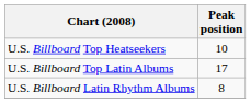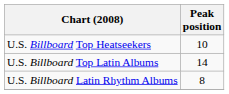U.S. Billboard Top Latin Albums | Peak position: 17 -> 14
